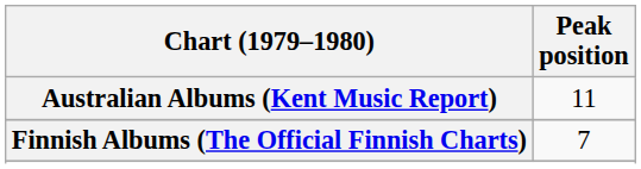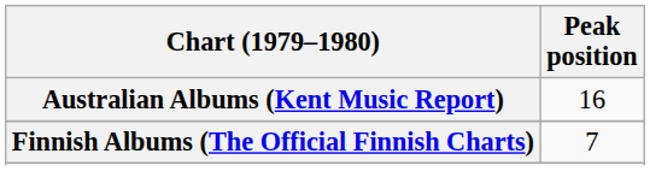Australian Albums (Kent Music Report) | Peak position: 11 -> 16
